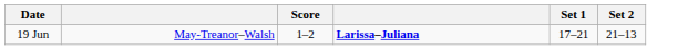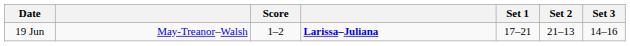+ column: Set 3 | 14–16
